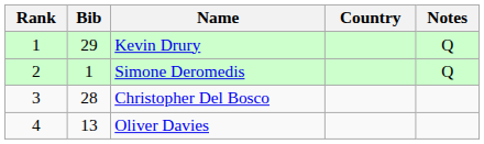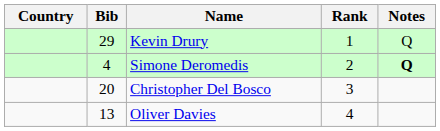columns swapped: Rank <-> Country
Simone Deromedis | Bib: 1 -> 4
Simone Deromedis | Notes: normal -> bold
Christopher Del Bosco | Bib: 28 -> 20
